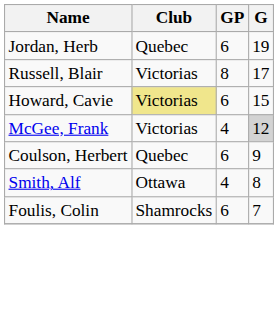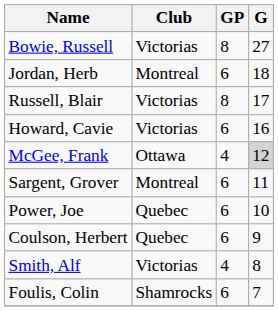+ row: Bowie, Russell | Victorias | 8 | 27
Jordan, Herb | Club: Quebec -> Montreal
Jordan, Herb | G: 19 -> 18
Howard, Cavie | Club: khaki background -> no background
Howard, Cavie | G: 15 -> 16
McGee, Frank | Club: Victorias -> Ottawa
+ row: Sargent, Grover | Montreal | 6 | 11
+ row: Power, Joe | Quebec | 6 | 10
Smith, Alf | Club: Ottawa -> Victorias
